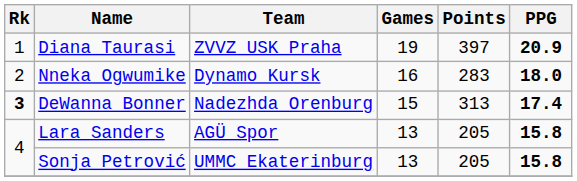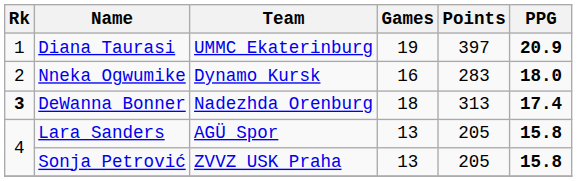Diana Taurasi | Team: ZVVZ USK Praha -> UMMC Ekaterinburg
DeWanna Bonner | Games: 15 -> 18
Sonja Petrović | Team: UMMC Ekaterinburg -> ZVVZ USK Praha
